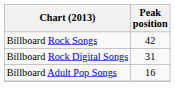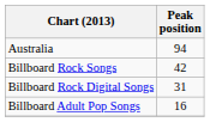+ row: Australia | 94
